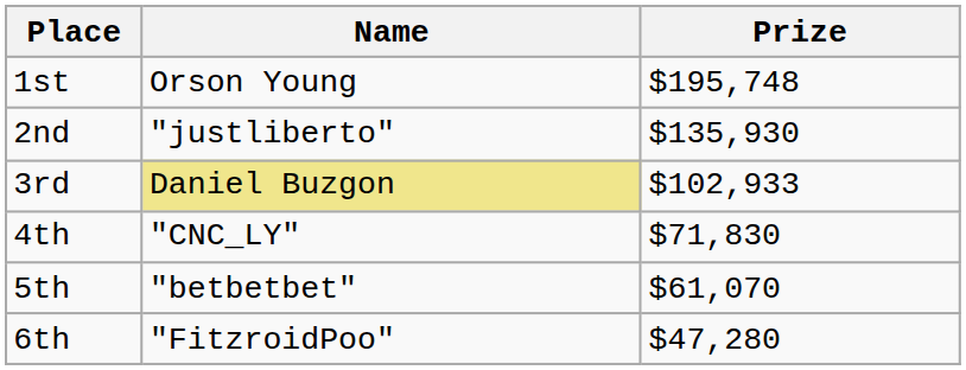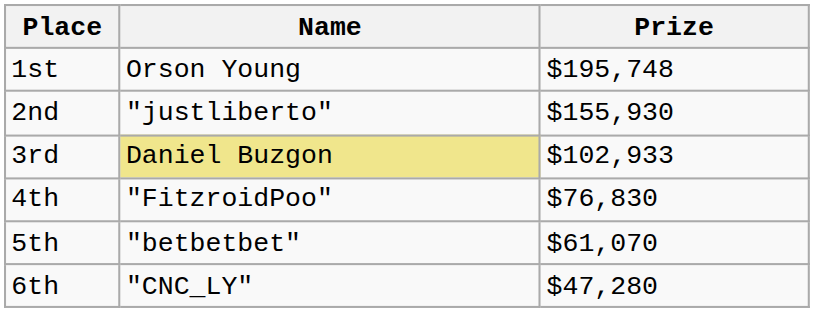2nd | Prize: $135,930 -> $155,930
4th | Name: "CNC_LY" -> "FitzroidPoo"
4th | Prize: $71,830 -> $76,830
6th | Name: "FitzroidPoo" -> "CNC_LY"
